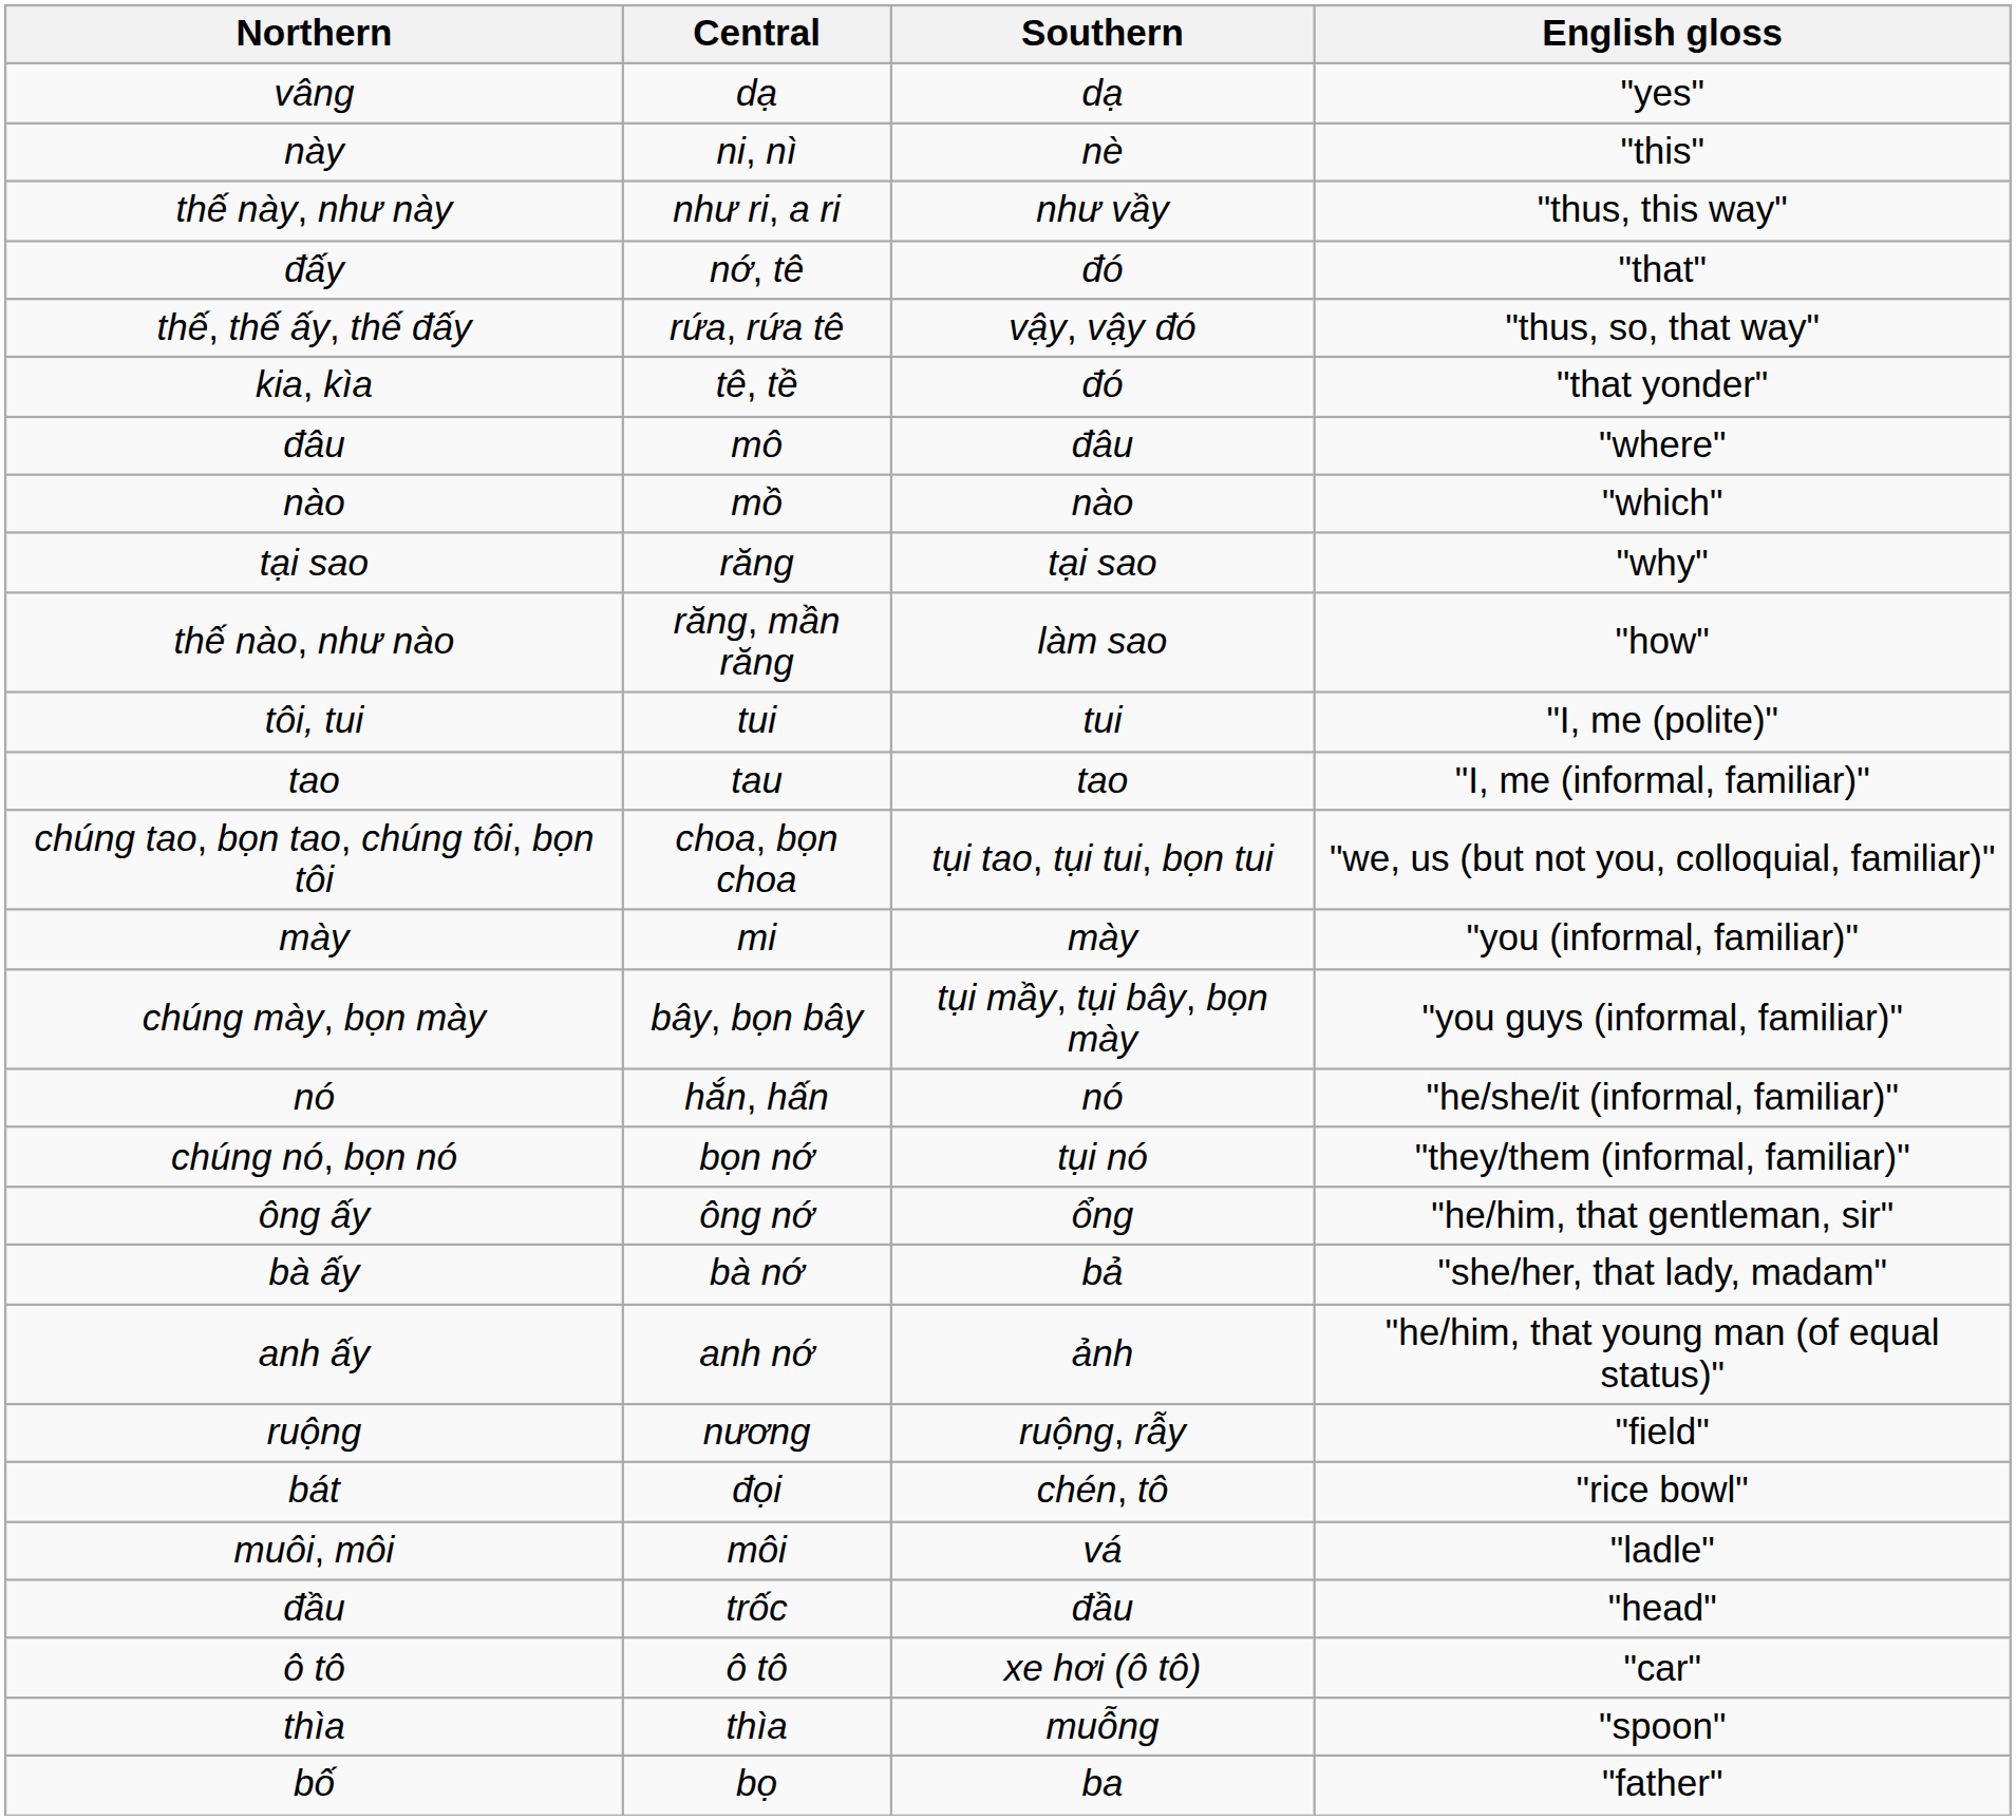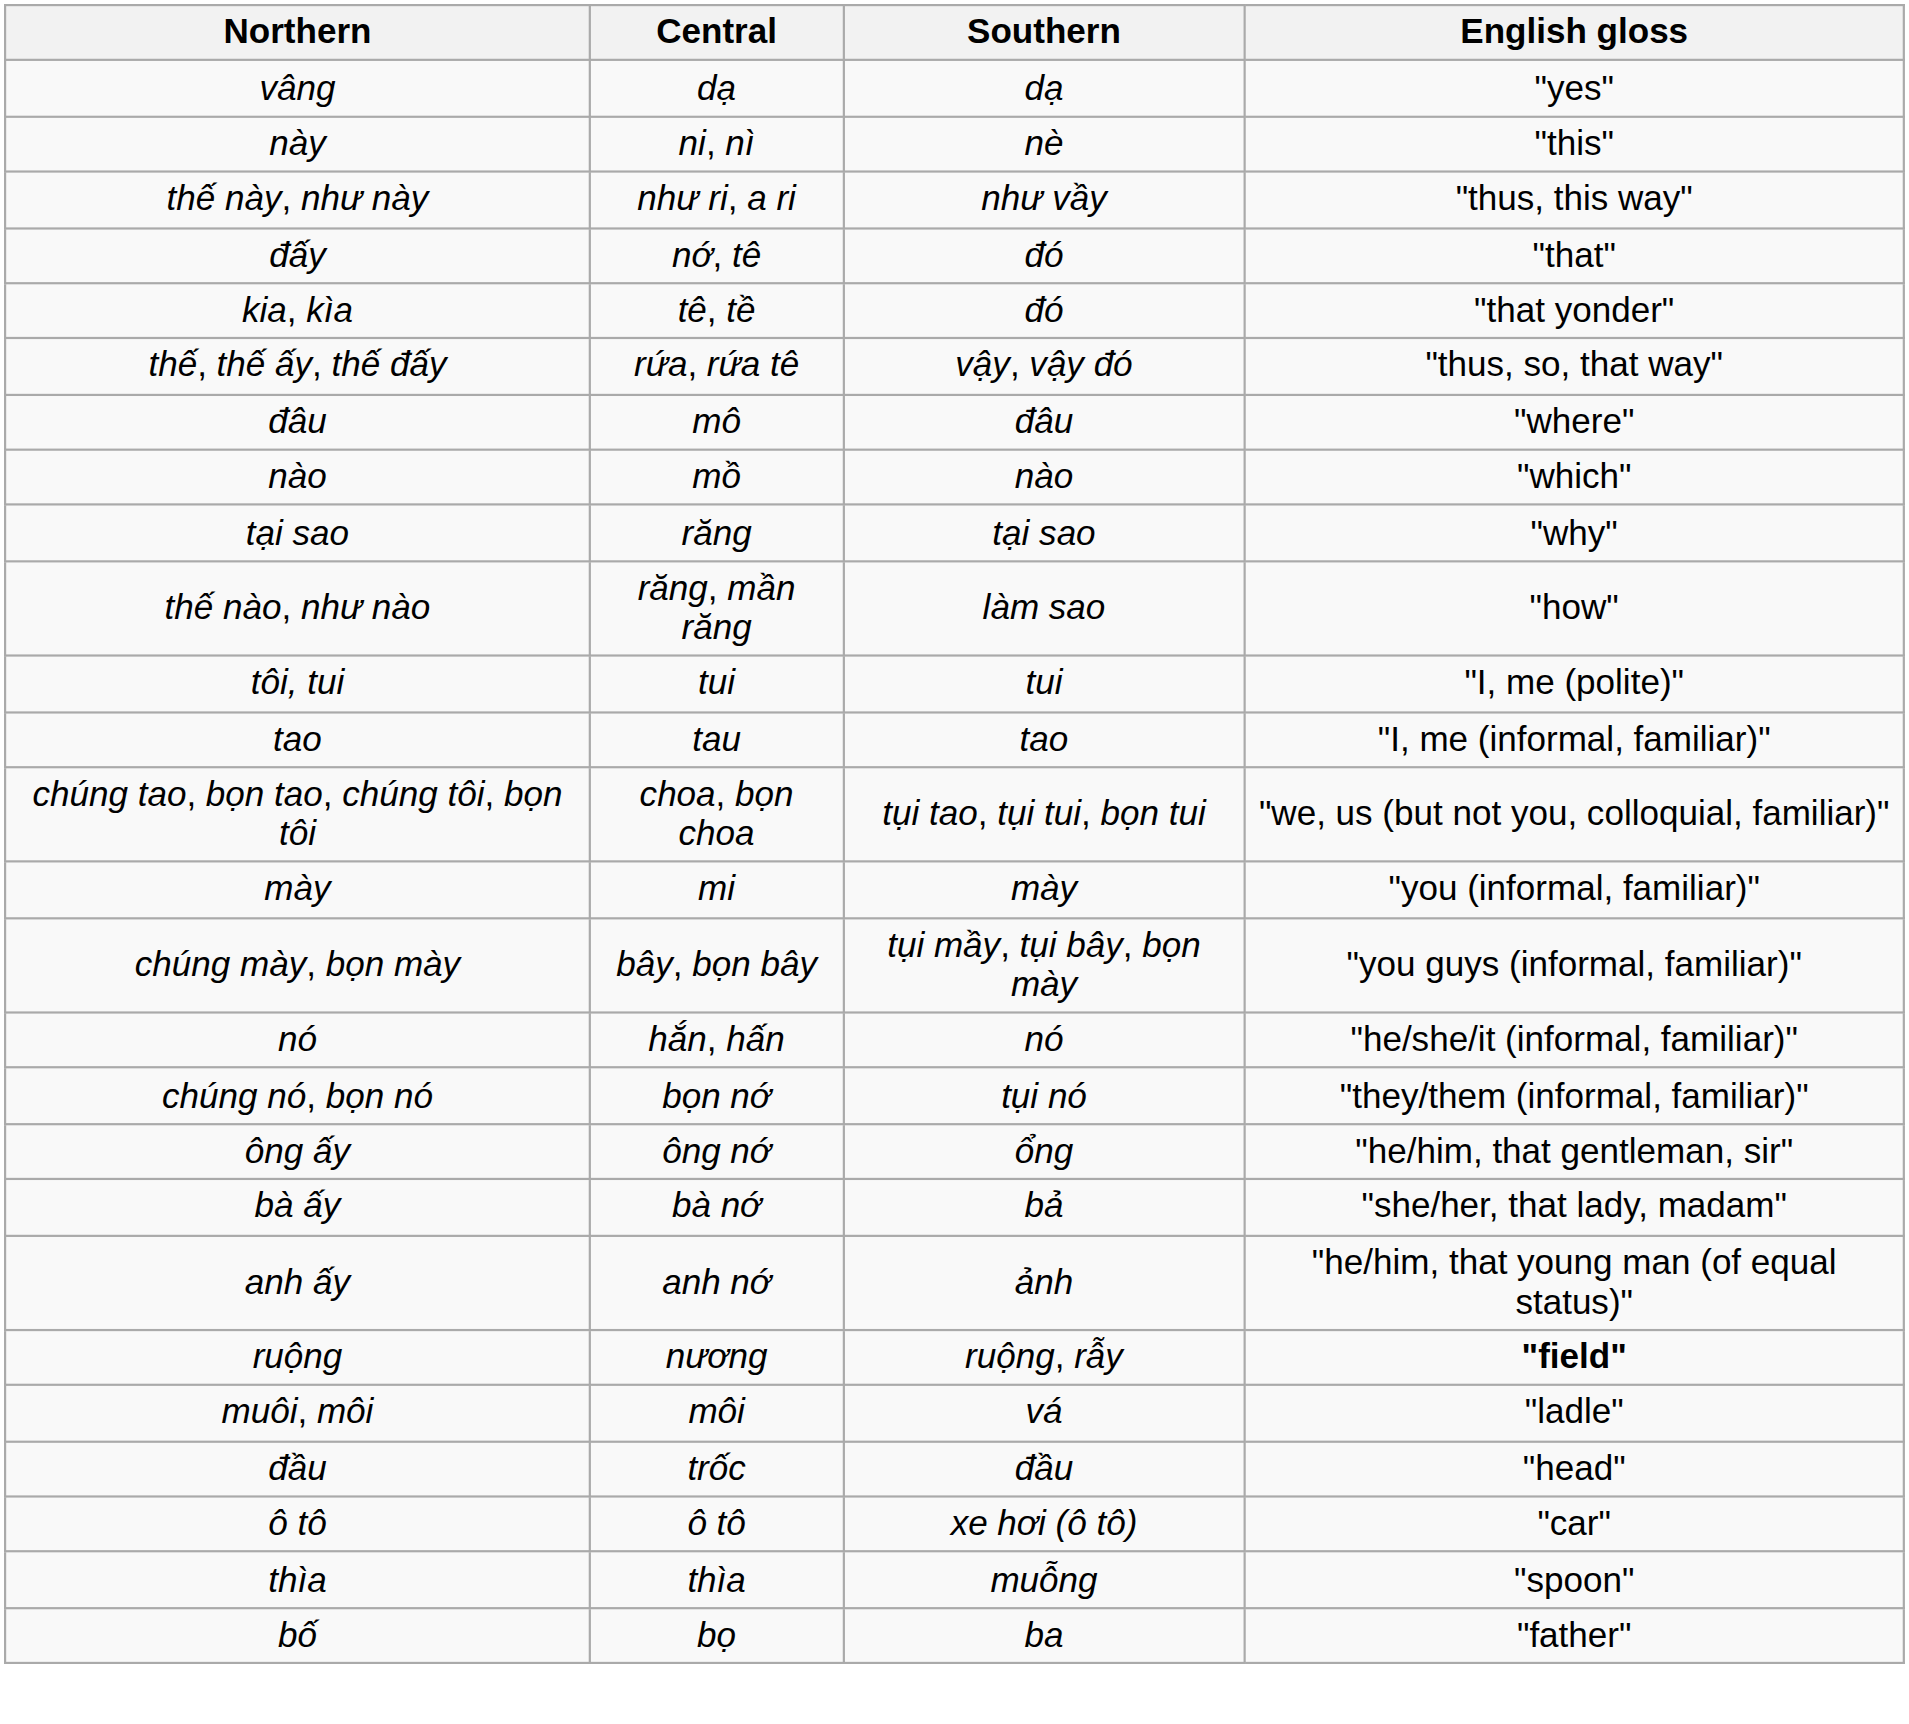rows swapped: thế, thế ấy, thế đấy <-> kia, kìa
ruộng | English gloss: normal -> bold
- row: bát | đọi | chén, tô | "rice bowl"
